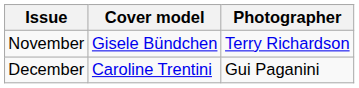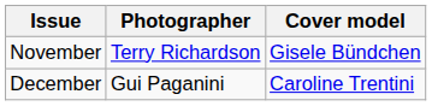columns swapped: Cover model <-> Photographer
